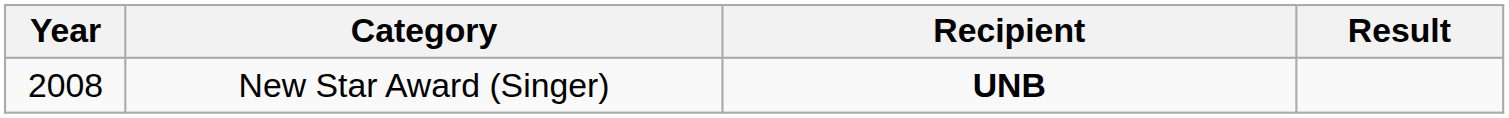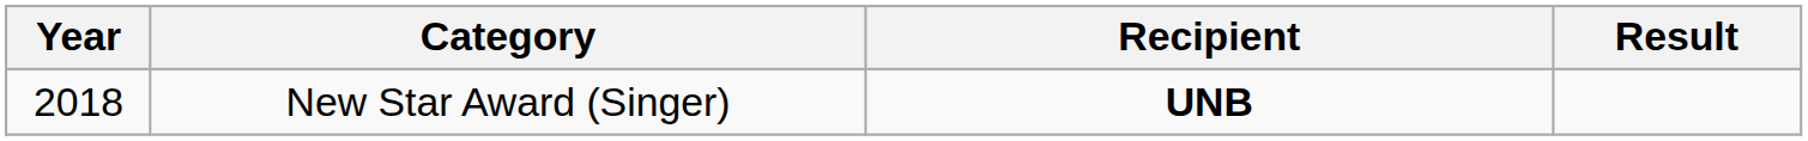New Star Award (Singer) | Year: 2008 -> 2018
